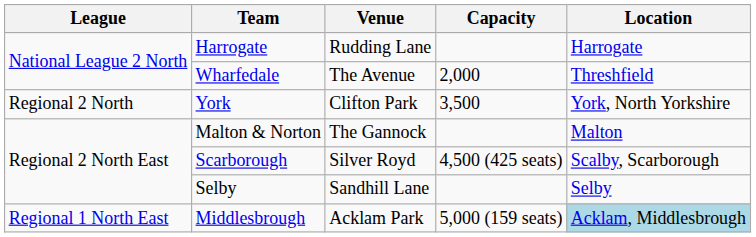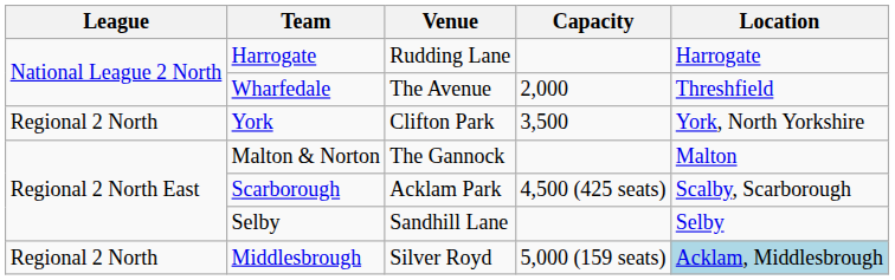Scarborough | Venue: Silver Royd -> Acklam Park
Middlesbrough | League: Regional 1 North East -> Regional 2 North
Middlesbrough | Venue: Acklam Park -> Silver Royd
